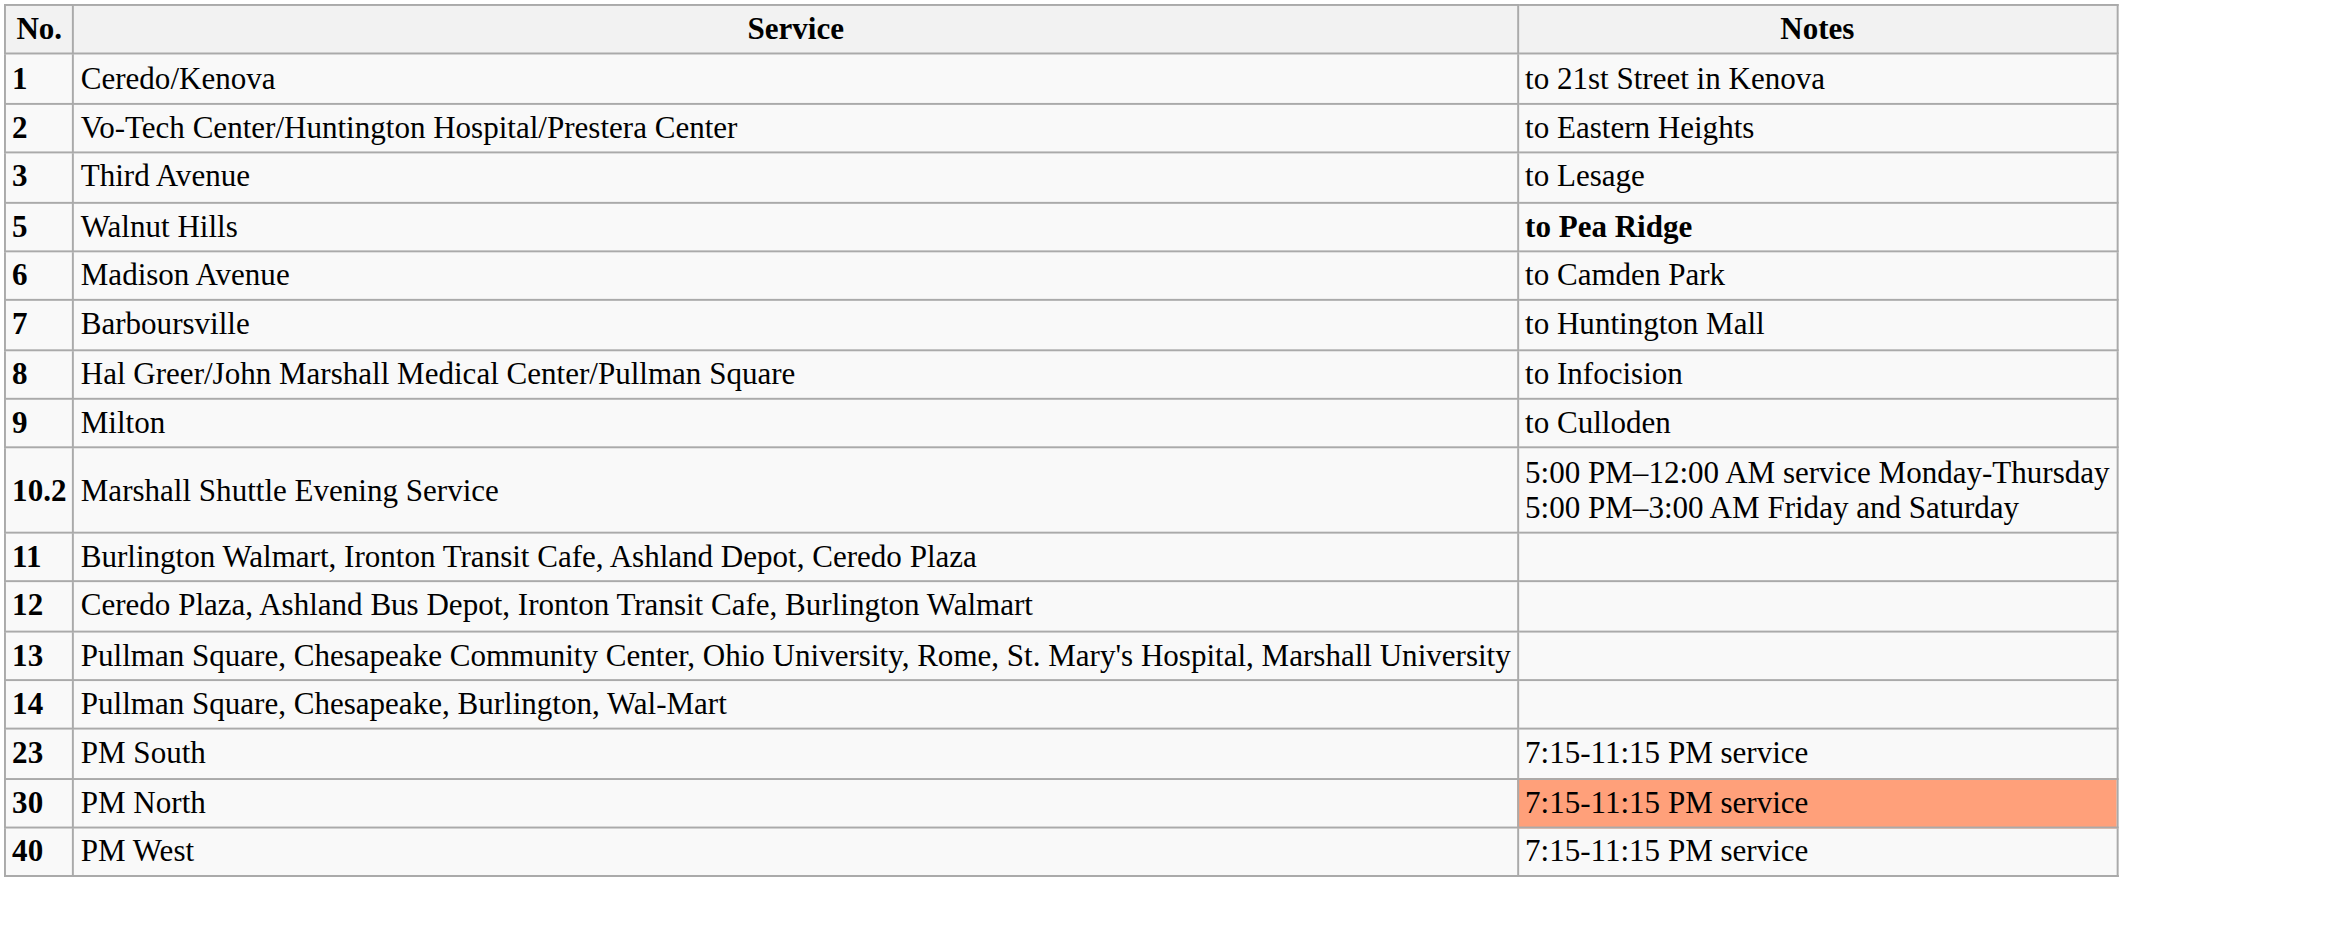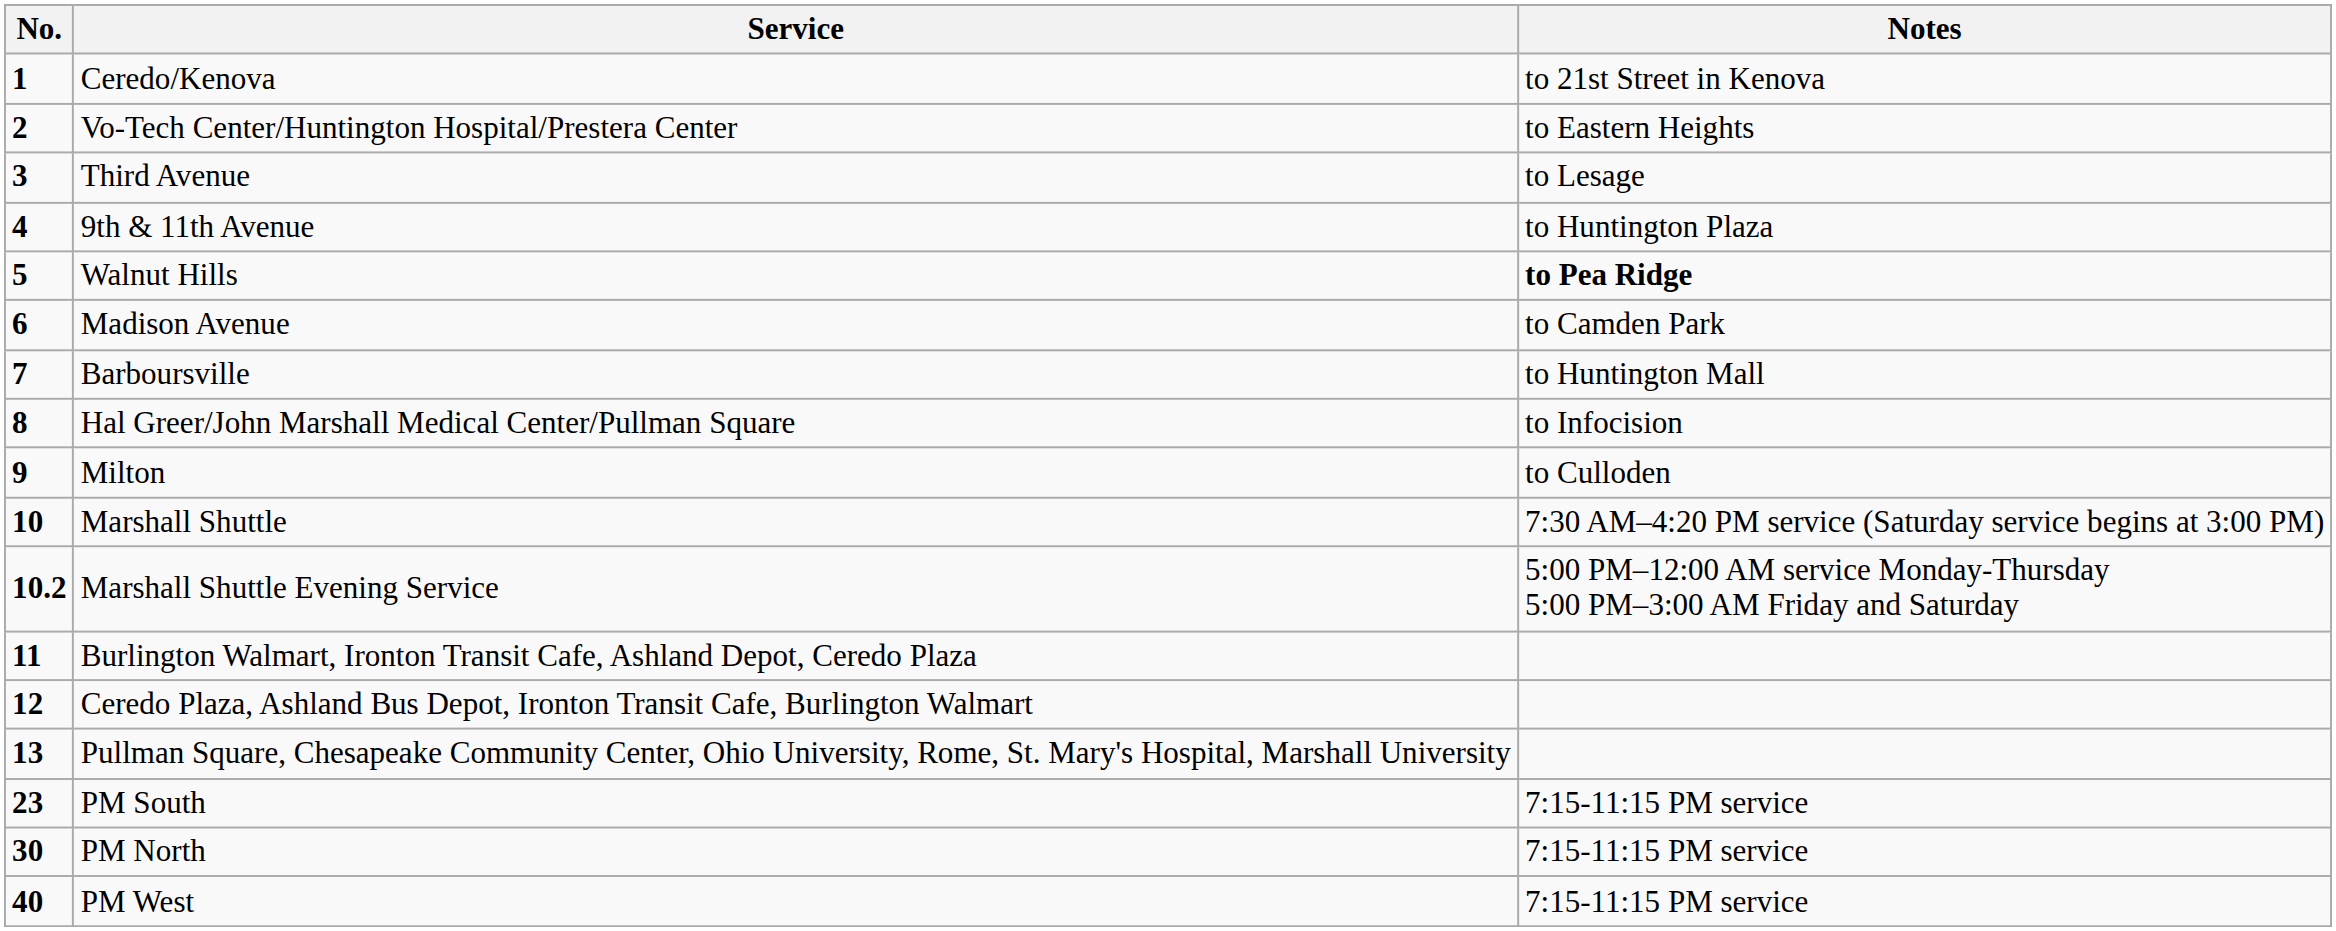+ row: 4 | 9th & 11th Avenue | to Huntington Plaza
+ row: 10 | Marshall Shuttle | 7:30 AM–4:20 PM service (Saturday service begins at 3:00 PM)
- row: 14 | Pullman Square, Chesapeake, Burlington, Wal-Mart
PM North | Notes: lightsalmon background -> no background
